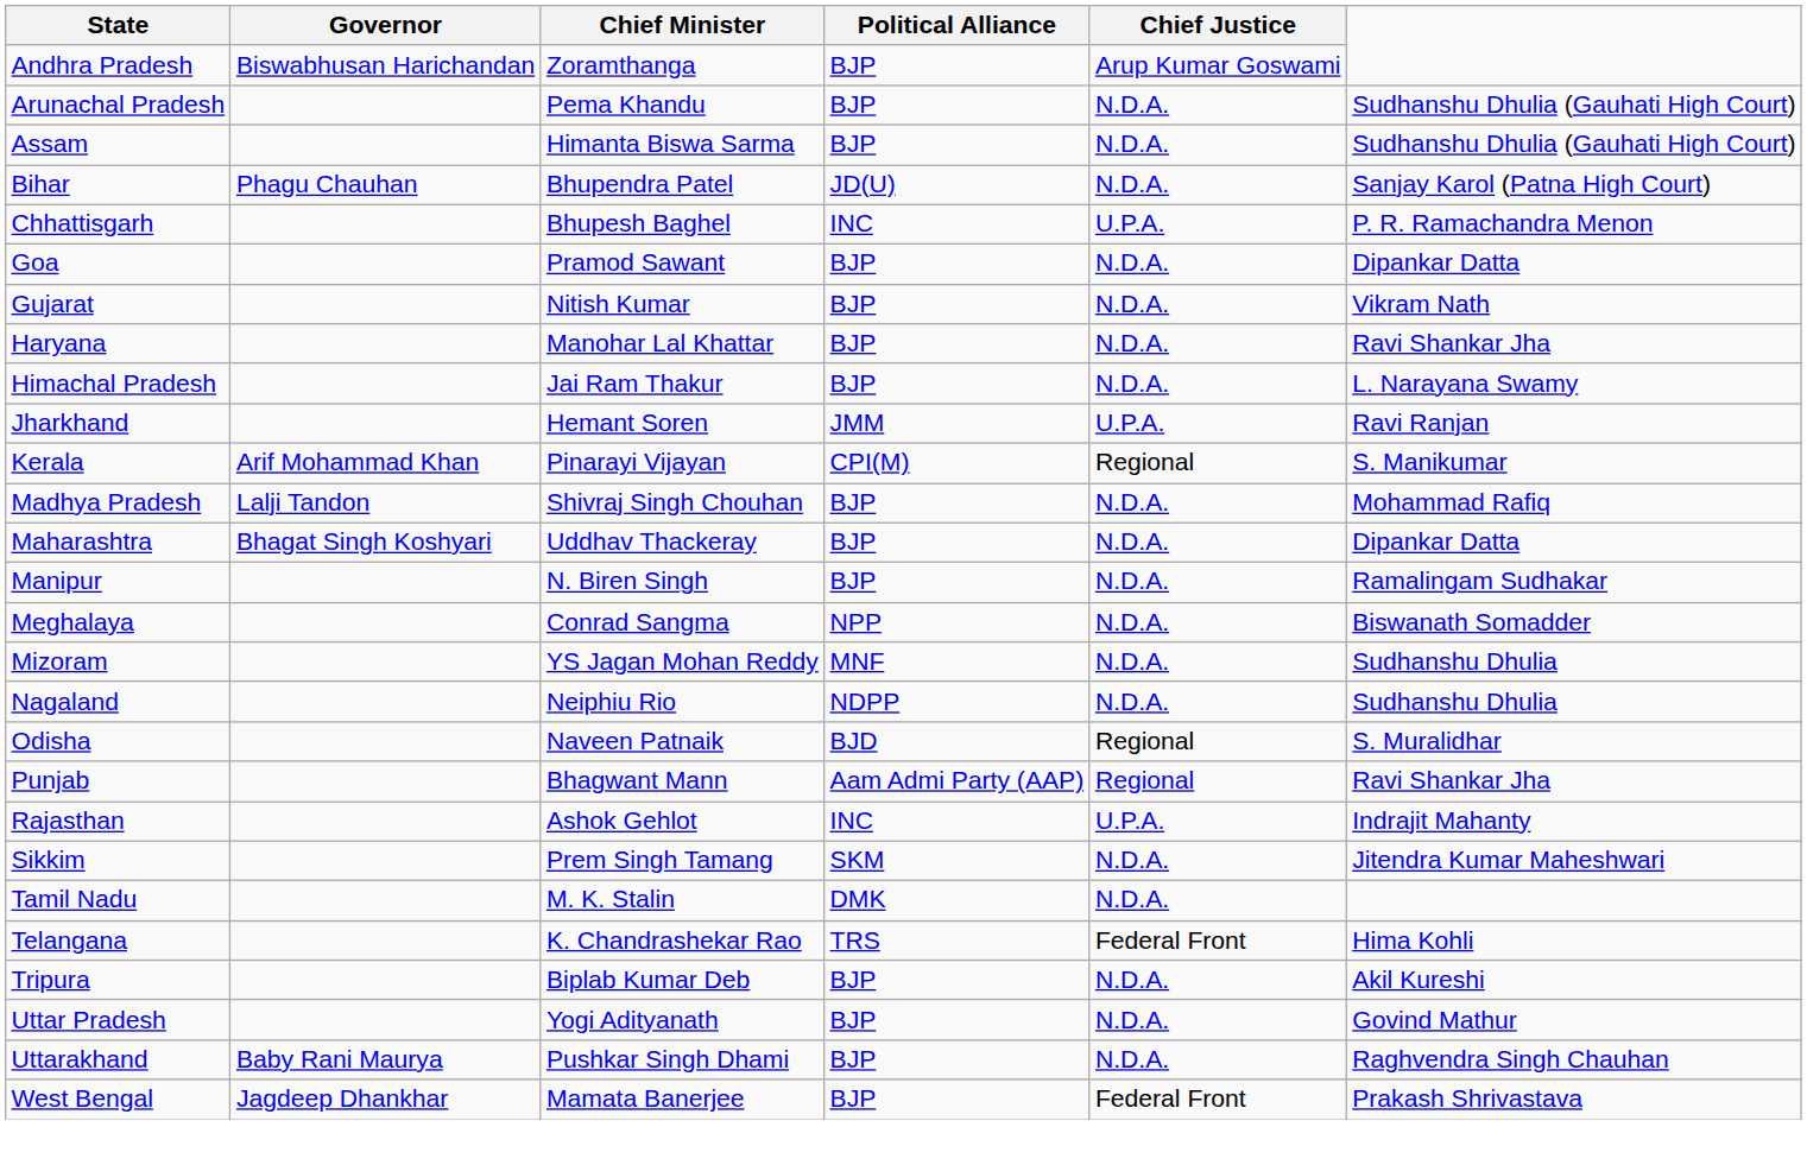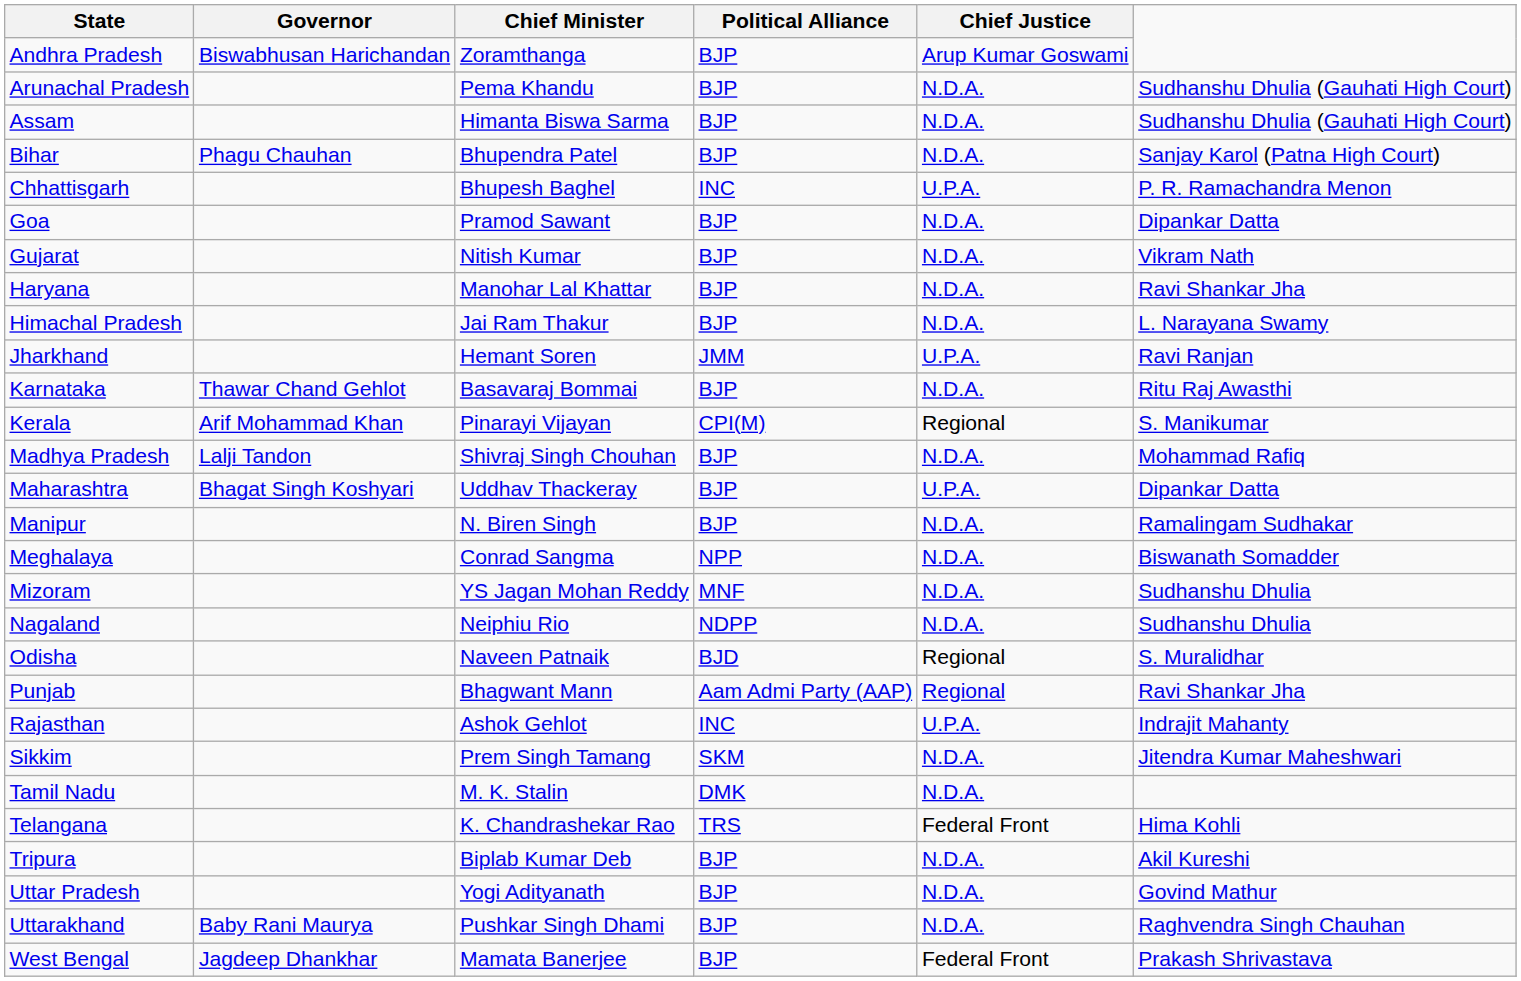Bihar | Political Alliance: JD(U) -> BJP
+ row: Karnataka | Thawar Chand Gehlot | Basavaraj Bommai | BJP | N.D.A. | Ritu Raj Awasthi
Maharashtra | Chief Justice: N.D.A. -> U.P.A.
